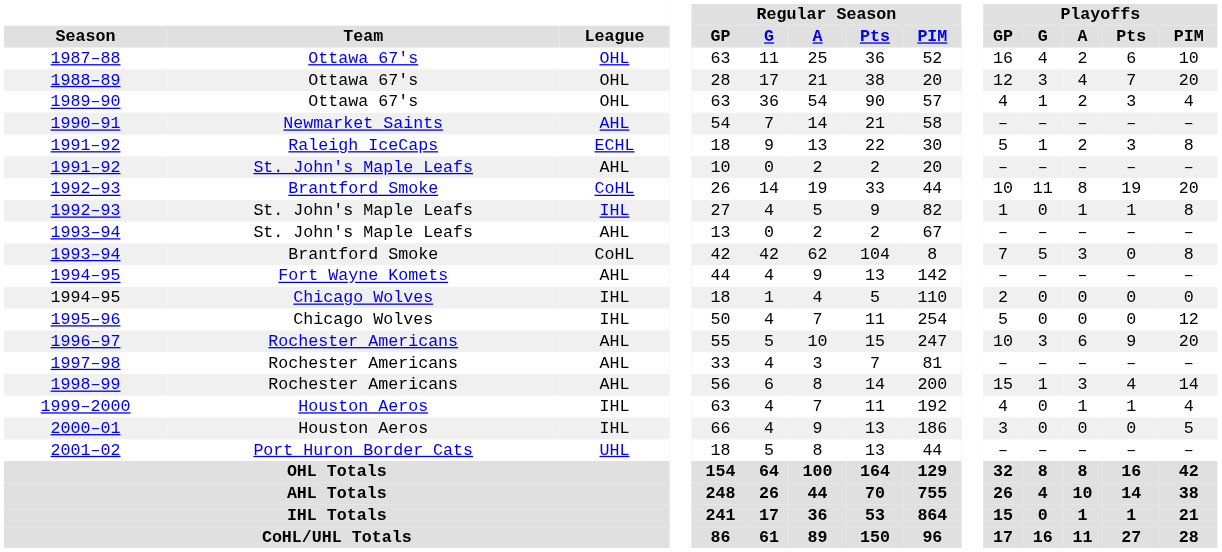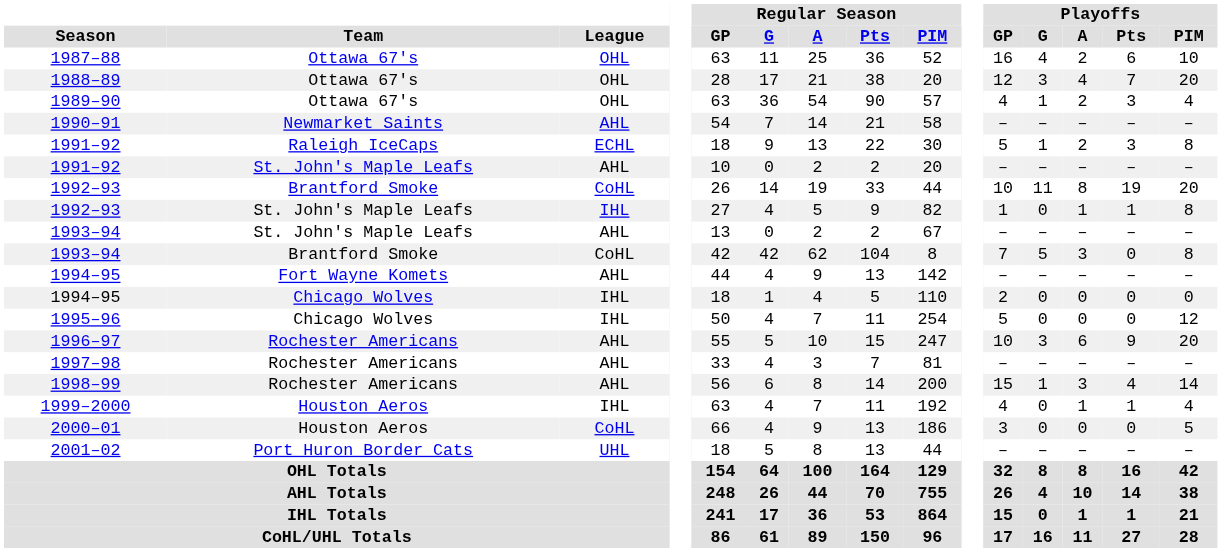2000–01 | League: IHL -> CoHL
